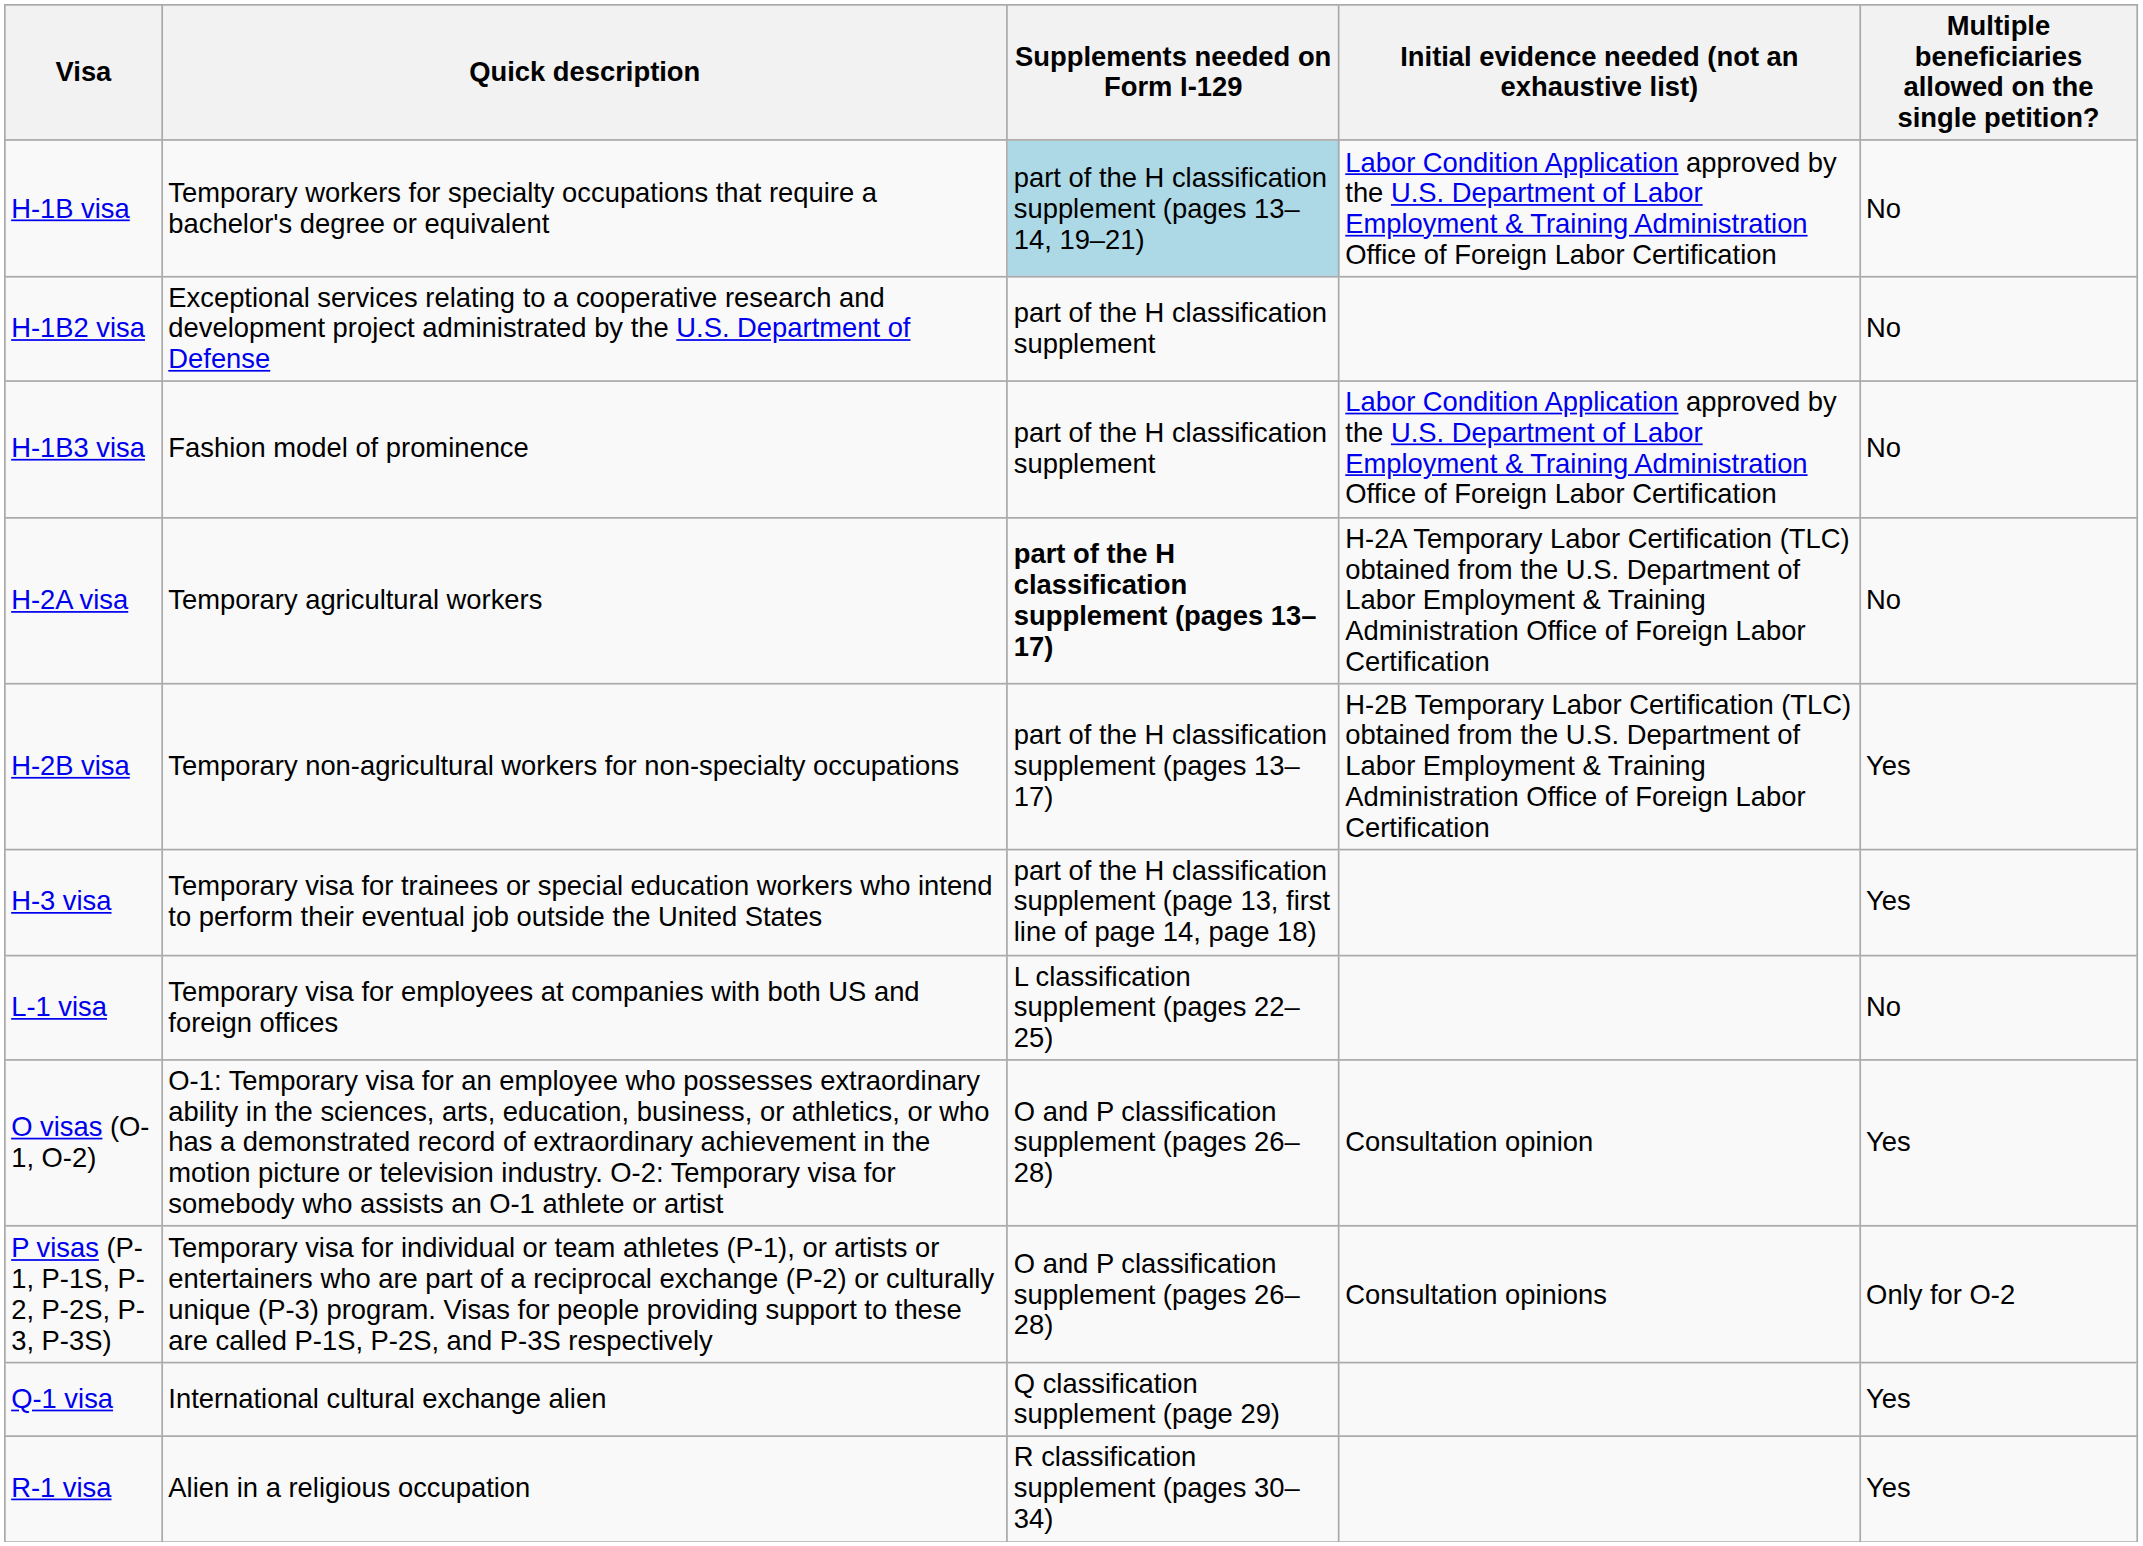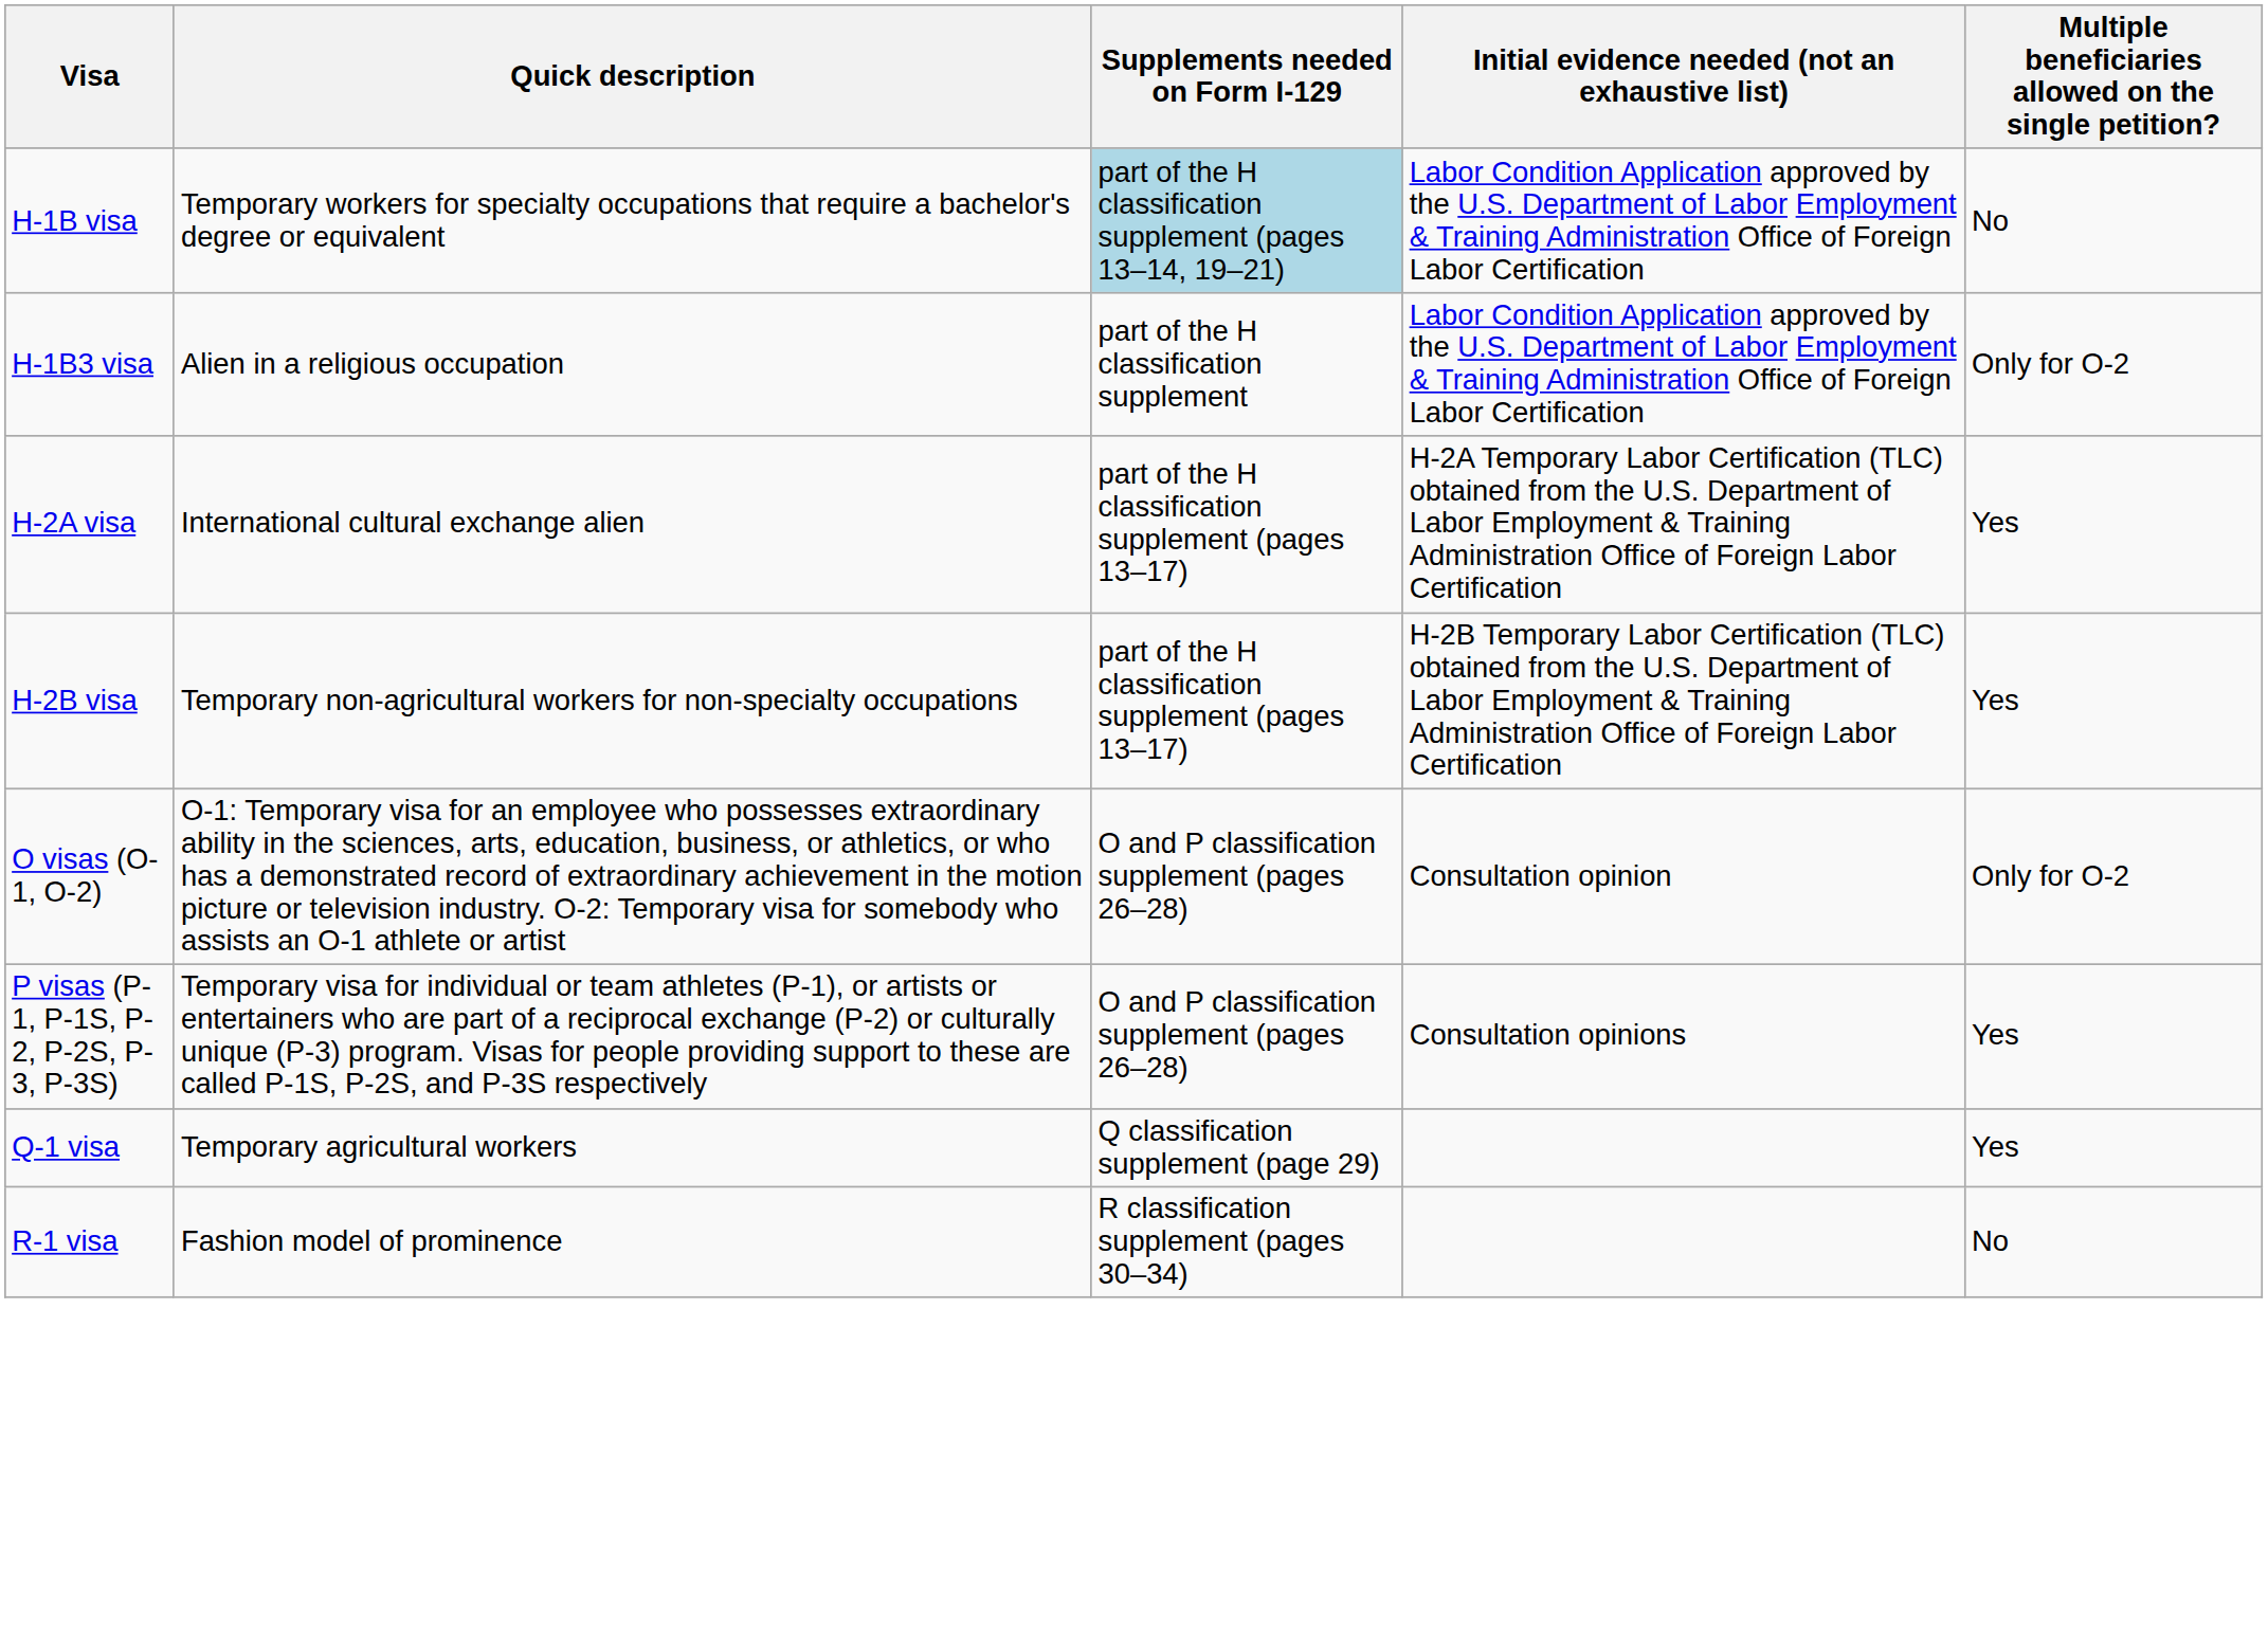- row: H-1B2 visa | Exceptional services relating to a cooperative research and development project administrated by the U.S. Department of Defense | part of the H classification supplement | No
H-1B3 visa | Quick description: Fashion model of prominence -> Alien in a religious occupation
H-1B3 visa | Multiple beneficiaries allowed on the single petition?: No -> Only for O-2
H-2A visa | Quick description: Temporary agricultural workers -> International cultural exchange alien
H-2A visa | Supplements needed on Form I-129: bold -> normal
H-2A visa | Multiple beneficiaries allowed on the single petition?: No -> Yes
- row: H-3 visa | Temporary visa for trainees or special education workers who intend to perform their eventual job outside the United States | part of the H classification supplement (page 13, first line of page 14, page 18) | Yes
- row: L-1 visa | Temporary visa for employees at companies with both US and foreign offices | L classification supplement (pages 22–25) | No
O visas (O-1, O-2) | Multiple beneficiaries allowed on the single petition?: Yes -> Only for O-2
P visas (P-1, P-1S, P-2, P-2S, P-3, P-3S) | Multiple beneficiaries allowed on the single petition?: Only for O-2 -> Yes
Q-1 visa | Quick description: International cultural exchange alien -> Temporary agricultural workers
R-1 visa | Quick description: Alien in a religious occupation -> Fashion model of prominence
R-1 visa | Multiple beneficiaries allowed on the single petition?: Yes -> No
